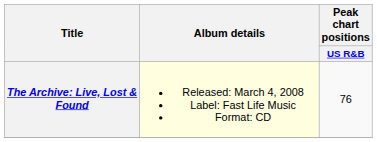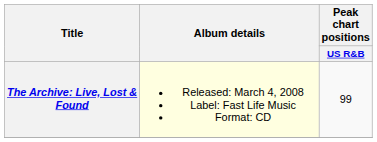The Archive: Live, Lost & Found | Peak chart positions / US R&B: 76 -> 99
